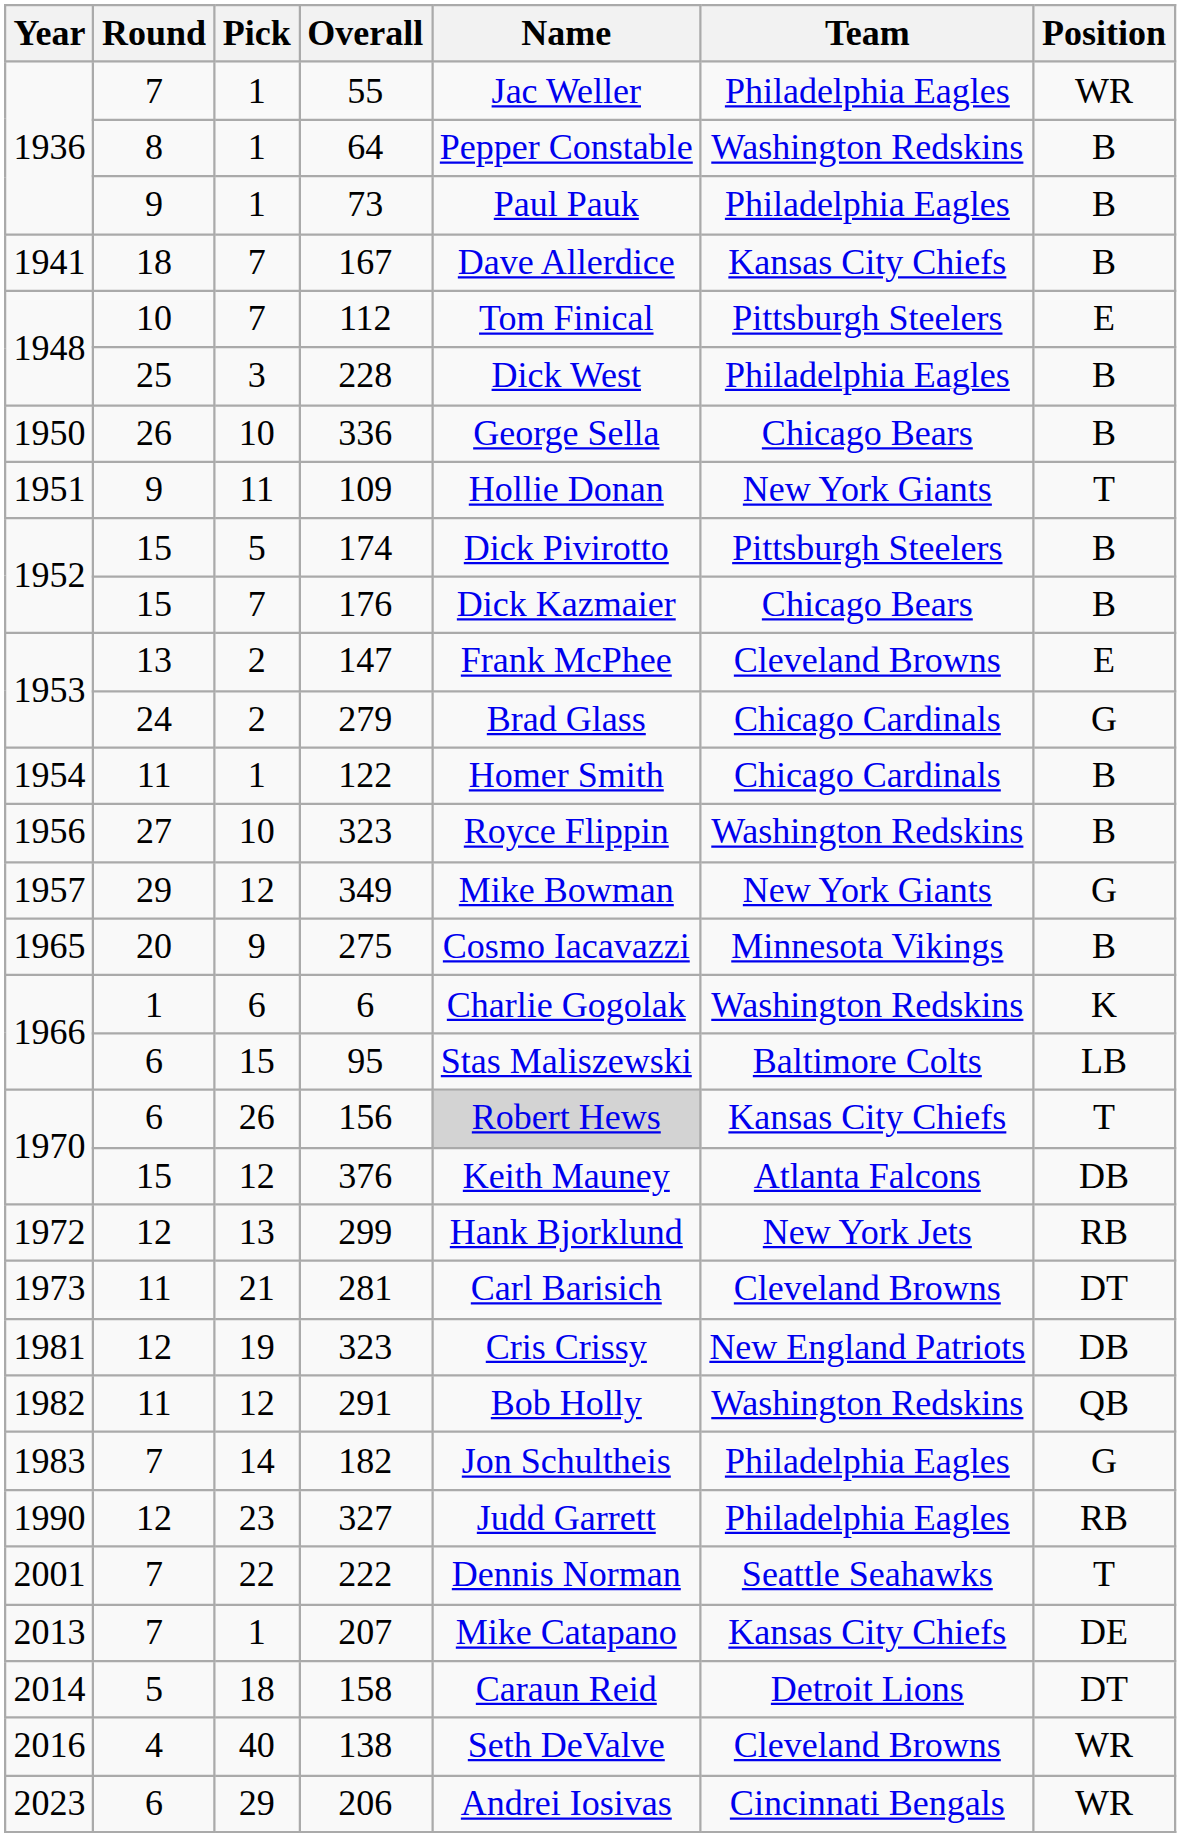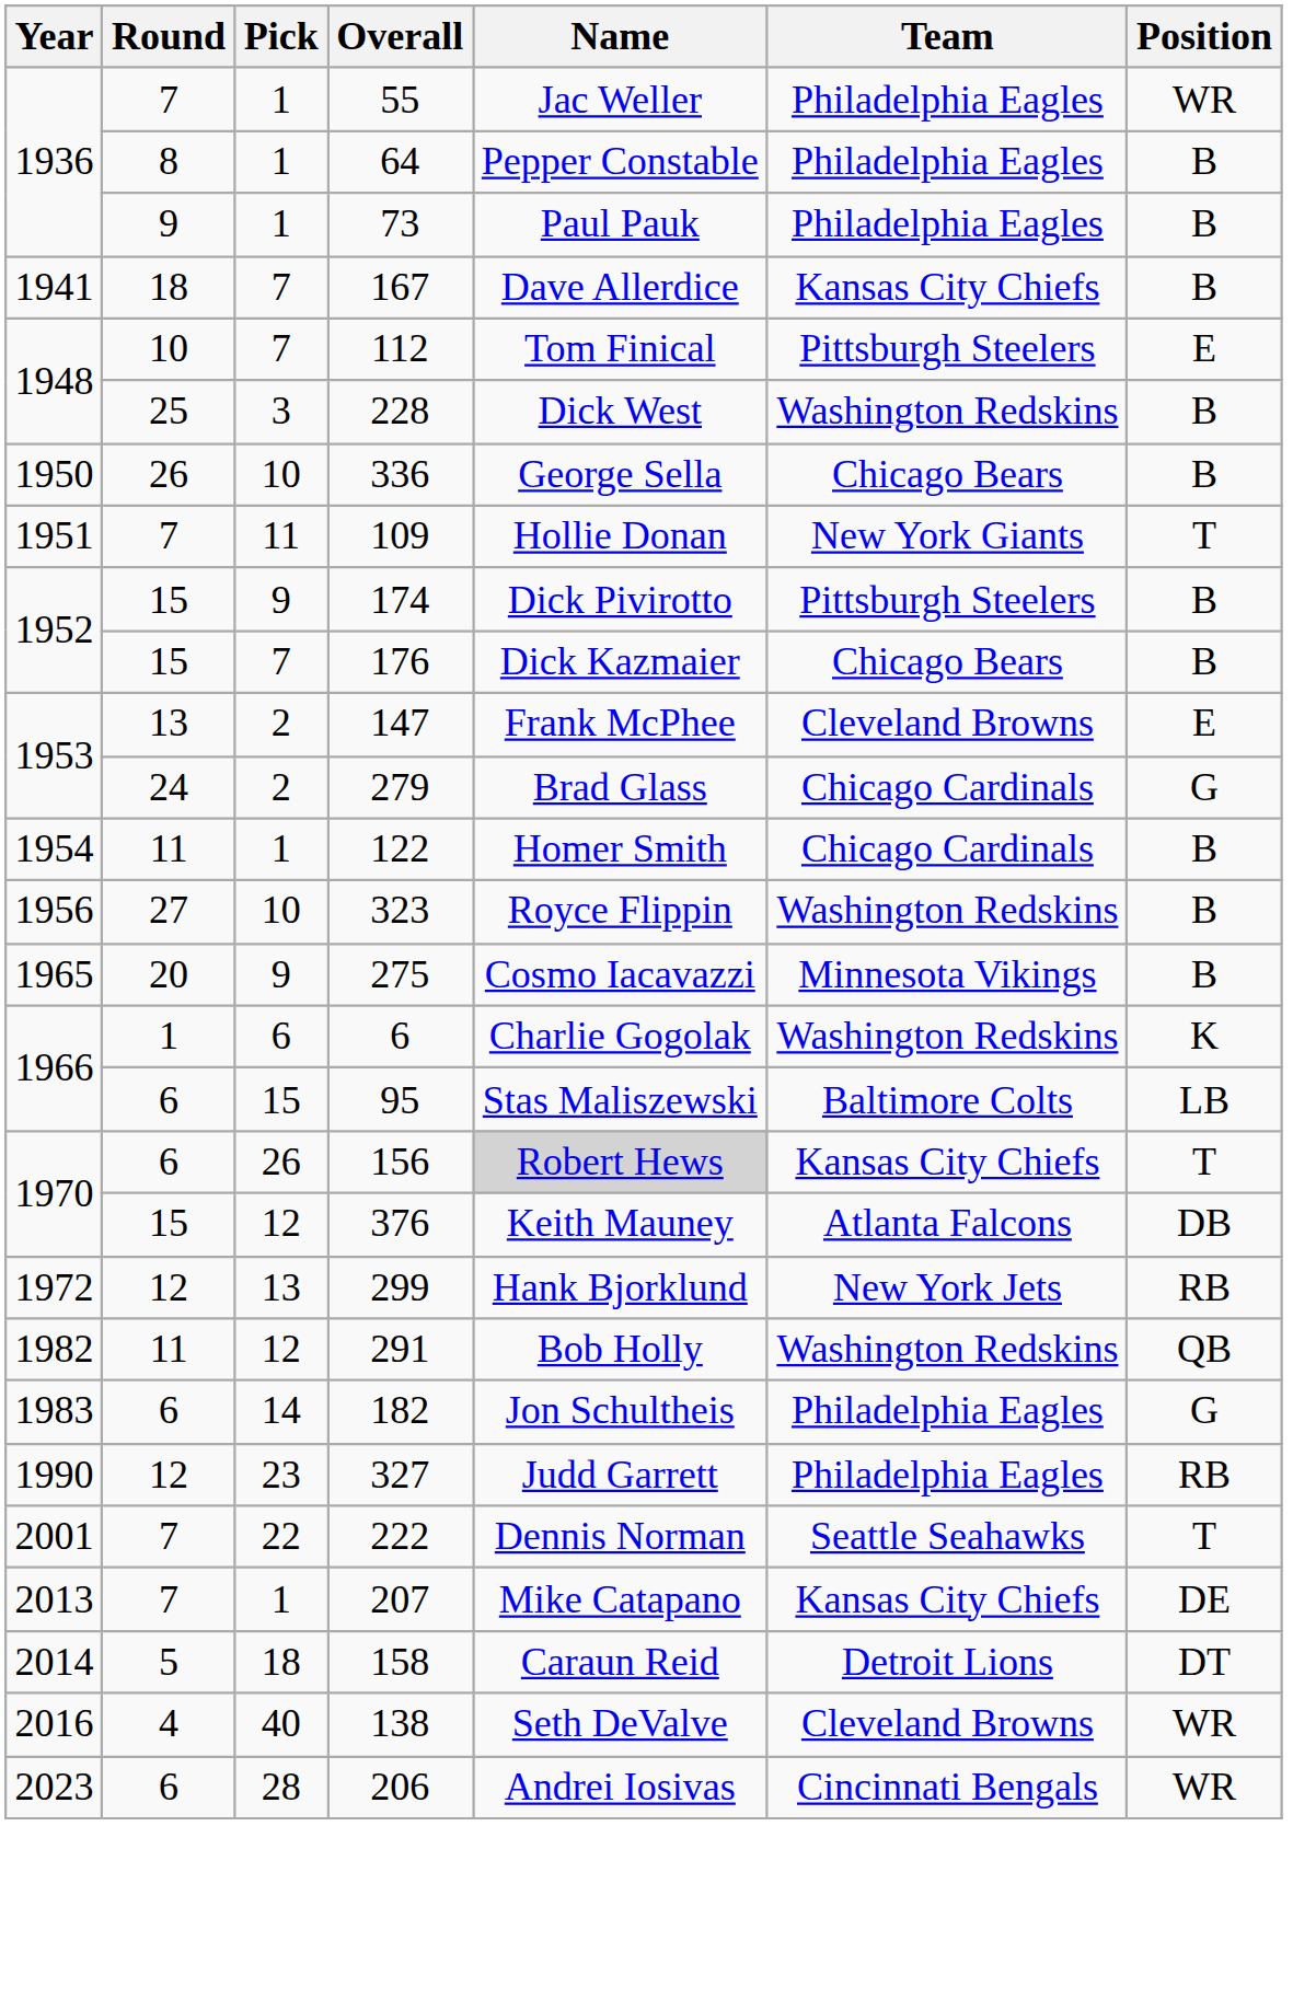64 | Team: Washington Redskins -> Philadelphia Eagles
228 | Team: Philadelphia Eagles -> Washington Redskins
109 | Round: 9 -> 7
174 | Pick: 5 -> 9
- row: 1957 | 29 | 12 | 349 | Mike Bowman | New York Giants | G
- row: 1973 | 11 | 21 | 281 | Carl Barisich | Cleveland Browns | DT
- row: 1981 | 12 | 19 | 323 | Cris Crissy | New England Patriots | DB
182 | Round: 7 -> 6
206 | Pick: 29 -> 28
